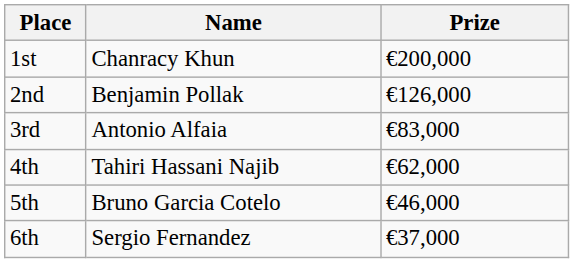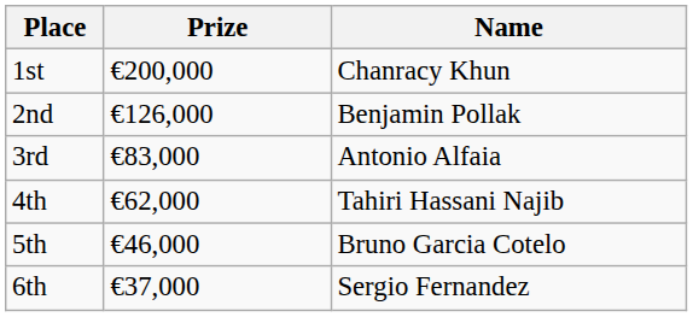columns swapped: Name <-> Prize
